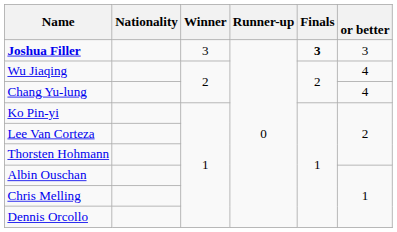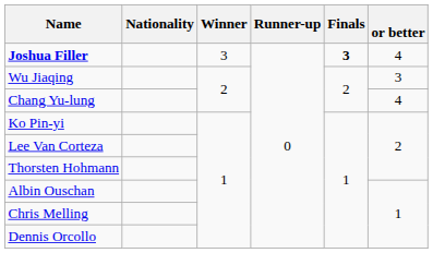Joshua Filler | or better: 3 -> 4
Wu Jiaqing | or better: 4 -> 3
